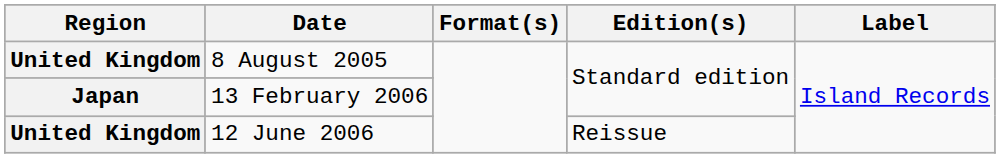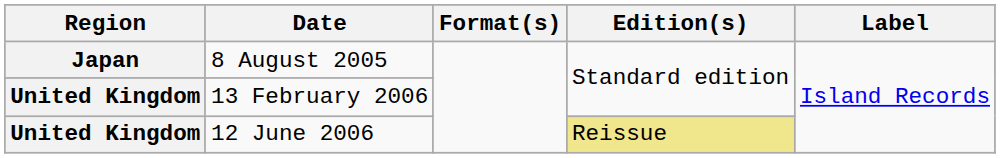8 August 2005 | Region: United Kingdom -> Japan
13 February 2006 | Region: Japan -> United Kingdom
12 June 2006 | Edition(s): no background -> khaki background
